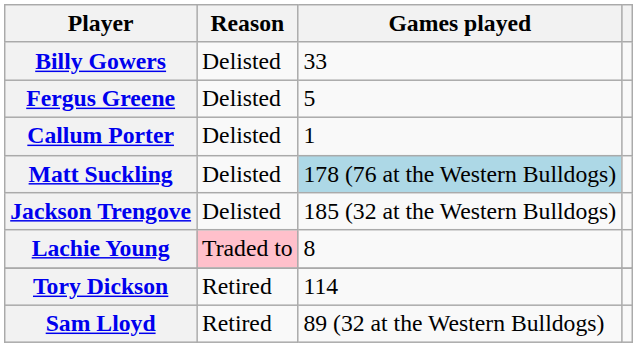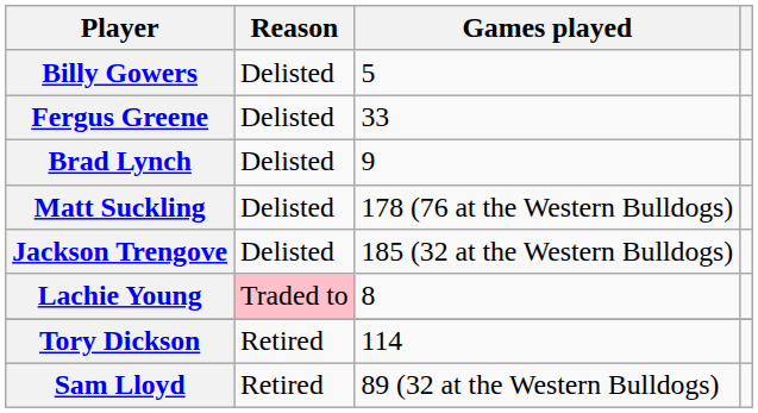Billy Gowers | Games played: 33 -> 5
Fergus Greene | Games played: 5 -> 33
+ row: Brad Lynch | Delisted | 9
- row: Callum Porter | Delisted | 1
Matt Suckling | Games played: lightblue background -> no background
